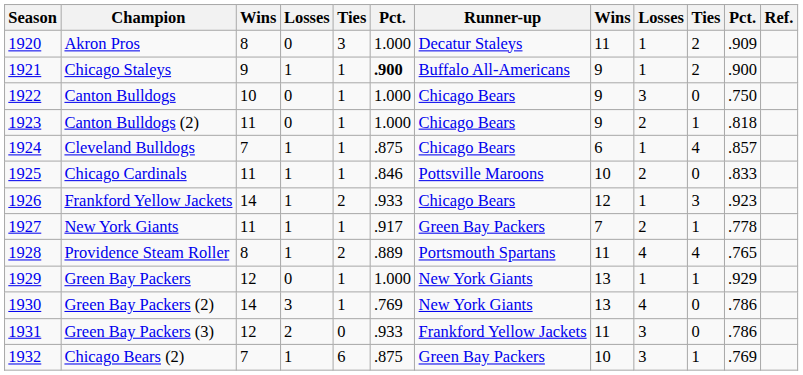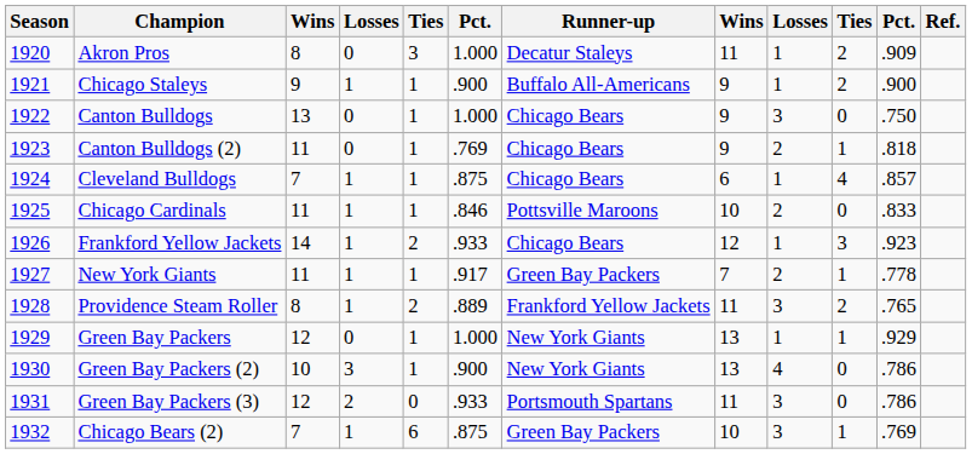Chicago Staleys | column 6: bold -> normal
Canton Bulldogs | column 3: 10 -> 13
Canton Bulldogs (2) | column 6: 1.000 -> .769
Providence Steam Roller | Runner-up: Portsmouth Spartans -> Frankford Yellow Jackets
Providence Steam Roller | column 9: 4 -> 3
Providence Steam Roller | column 10: 4 -> 2
Green Bay Packers (2) | column 3: 14 -> 10
Green Bay Packers (2) | column 6: .769 -> .900
Green Bay Packers (3) | Runner-up: Frankford Yellow Jackets -> Portsmouth Spartans
